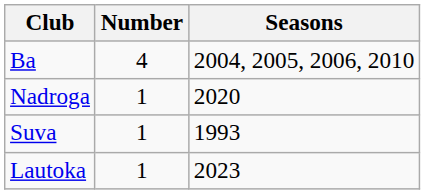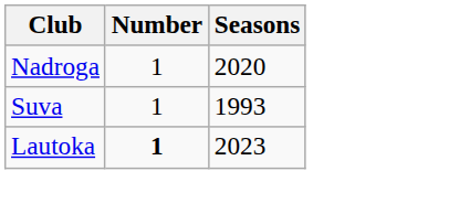- row: Ba | 4 | 2004, 2005, 2006, 2010
Lautoka | Number: normal -> bold
